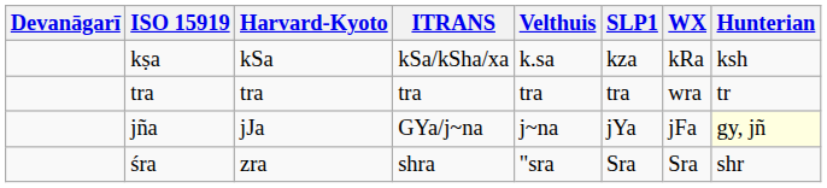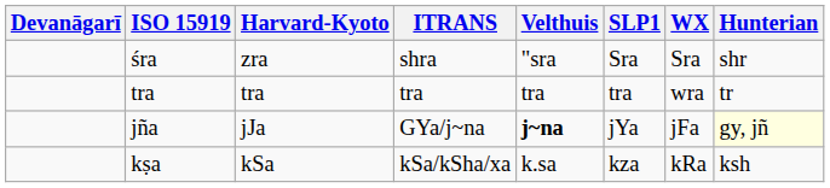rows swapped: kṣa <-> śra
jña | Velthuis: normal -> bold
